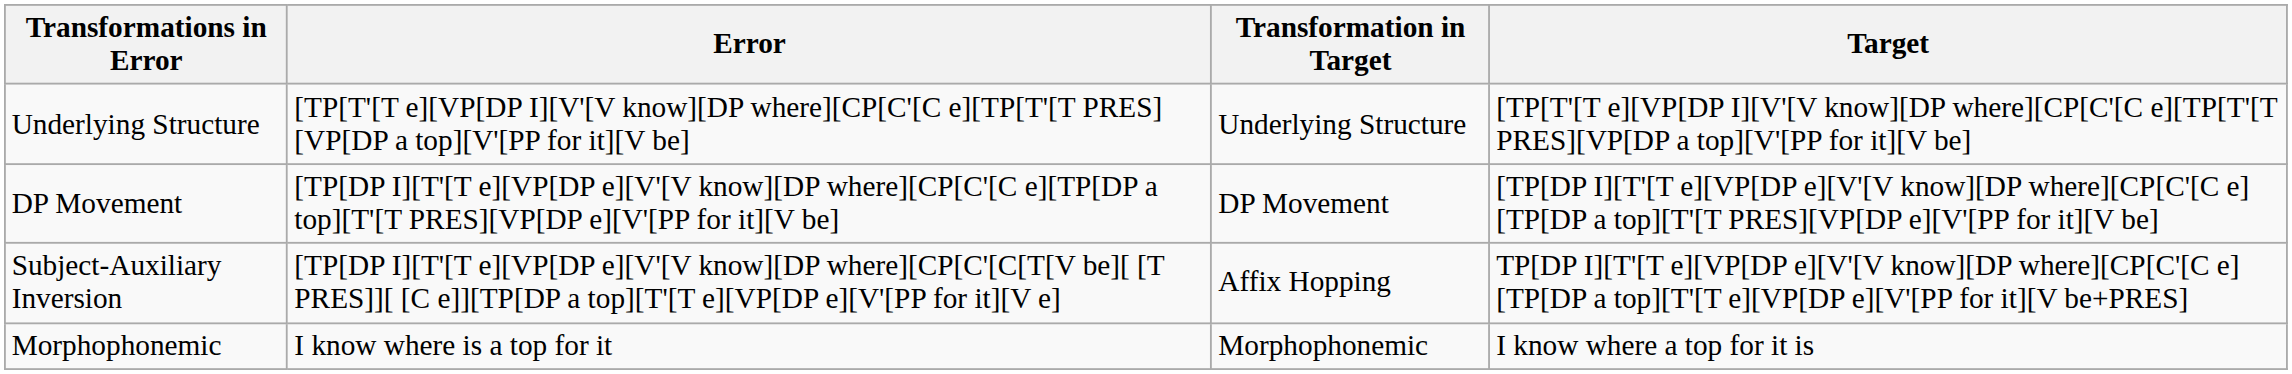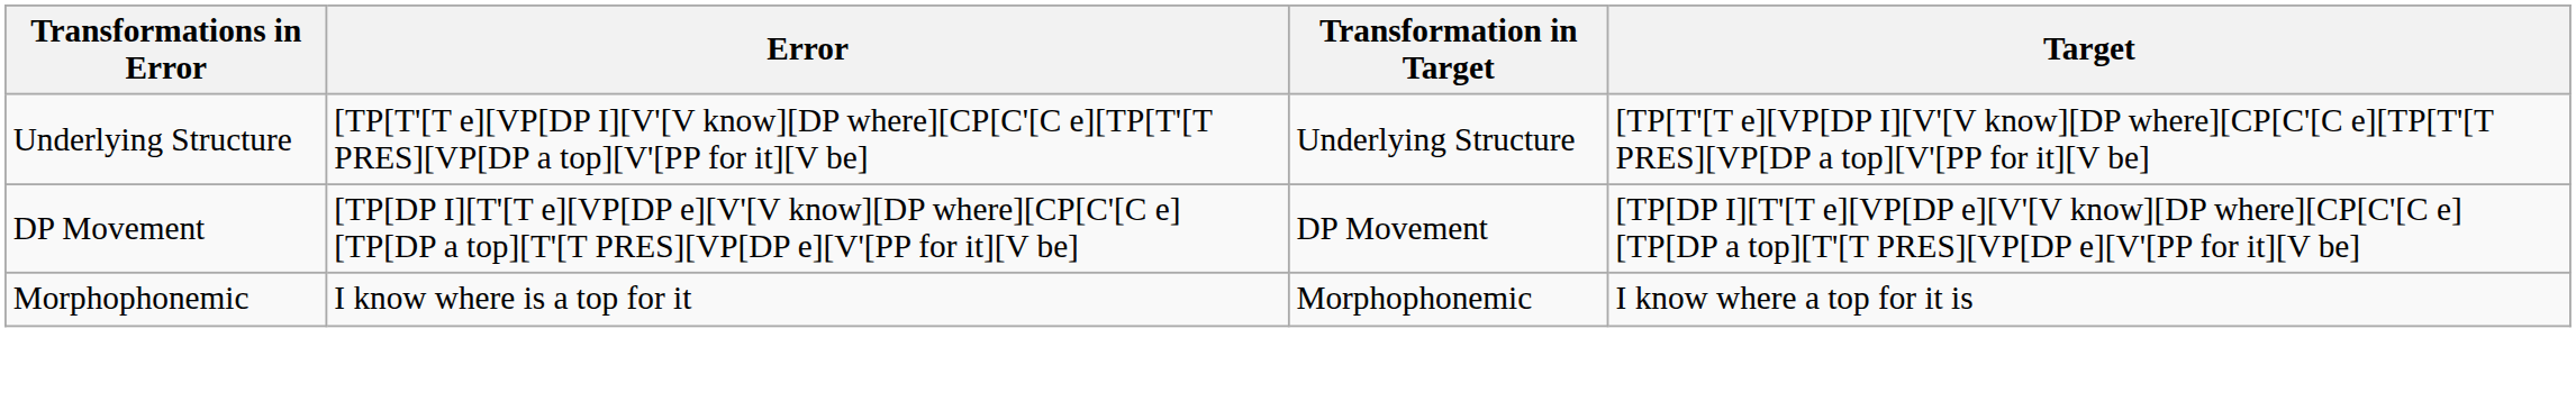- row: Subject-Auxiliary Inversion | [TP[DP I][T'[T e][VP[DP e][V'[V know][DP where][CP[C'[C[T[V be][ [T PRES]][ [C e]][TP[DP a top][T'[T e][VP[DP e][V'[PP for it][V e] | Affix Hopping | TP[DP I][T'[T e][VP[DP e][V'[V know][DP where][CP[C'[C e][TP[DP a top][T'[T e][VP[DP e][V'[PP for it][V be+PRES]
